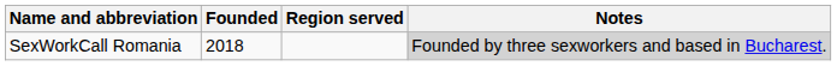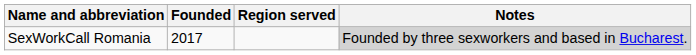SexWorkCall Romania | Founded: 2018 -> 2017
